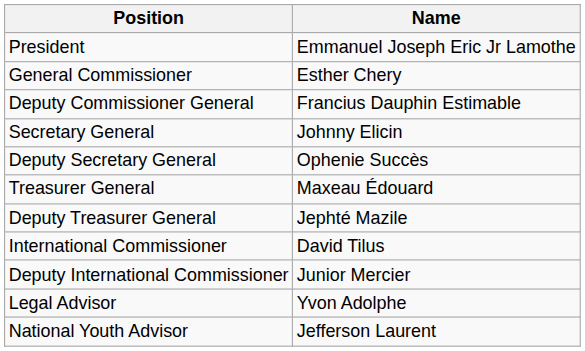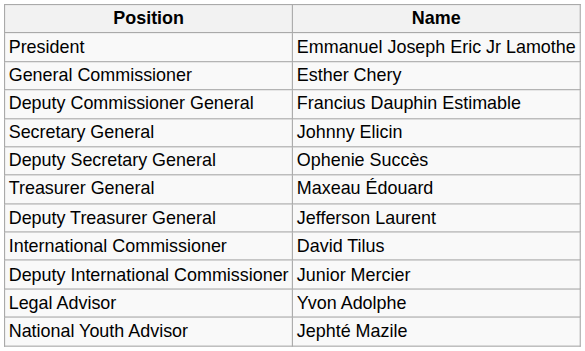Deputy Treasurer General | Name: Jephté Mazile -> Jefferson Laurent
National Youth Advisor | Name: Jefferson Laurent -> Jephté Mazile
